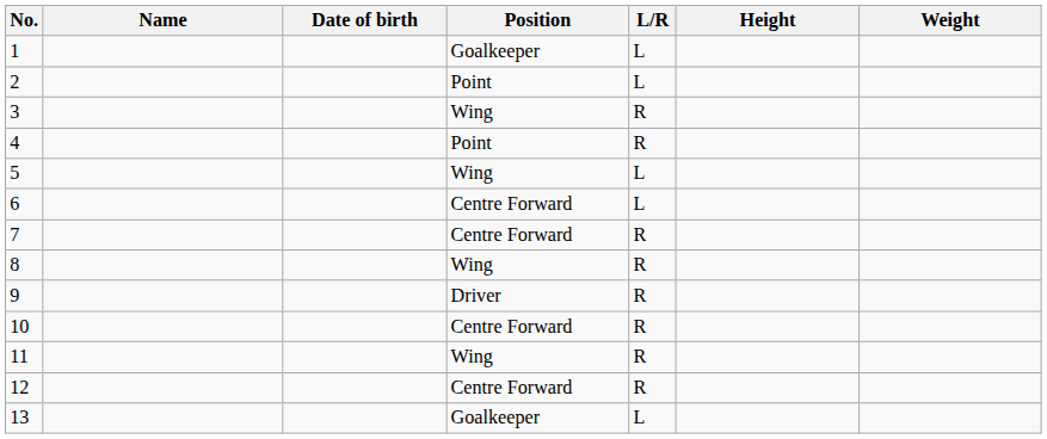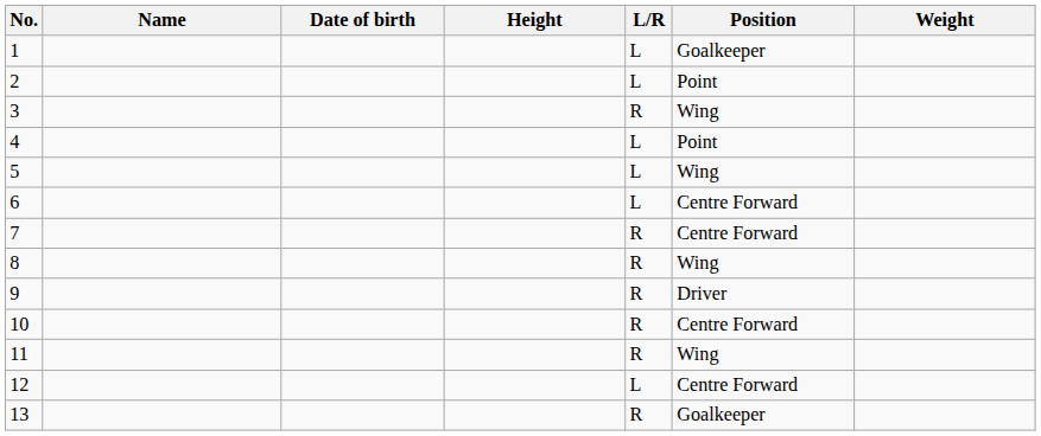columns swapped: Position <-> Height
4 | L/R: R -> L
12 | L/R: R -> L
13 | L/R: L -> R
